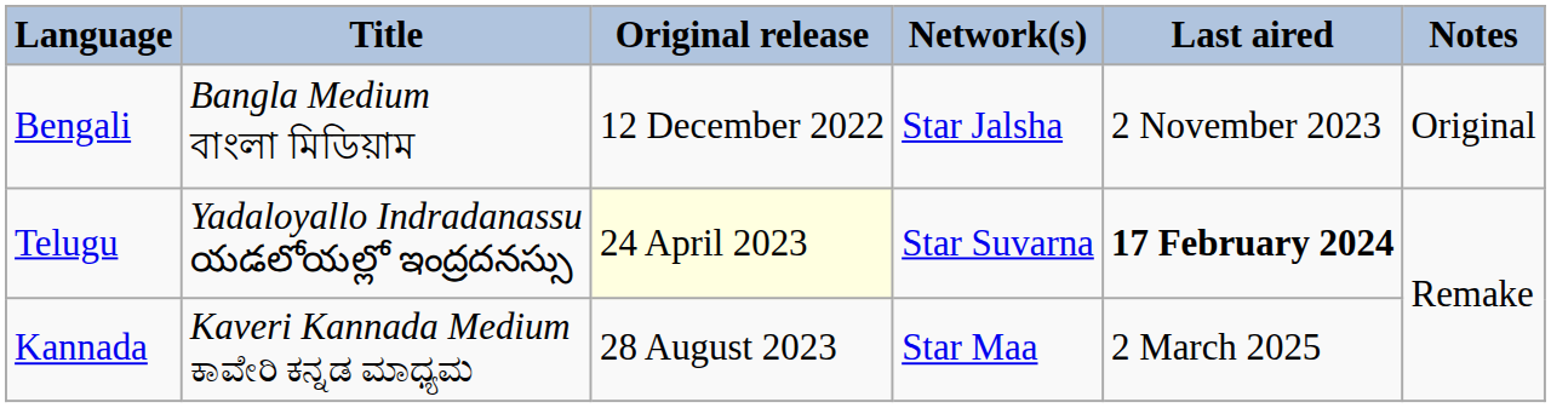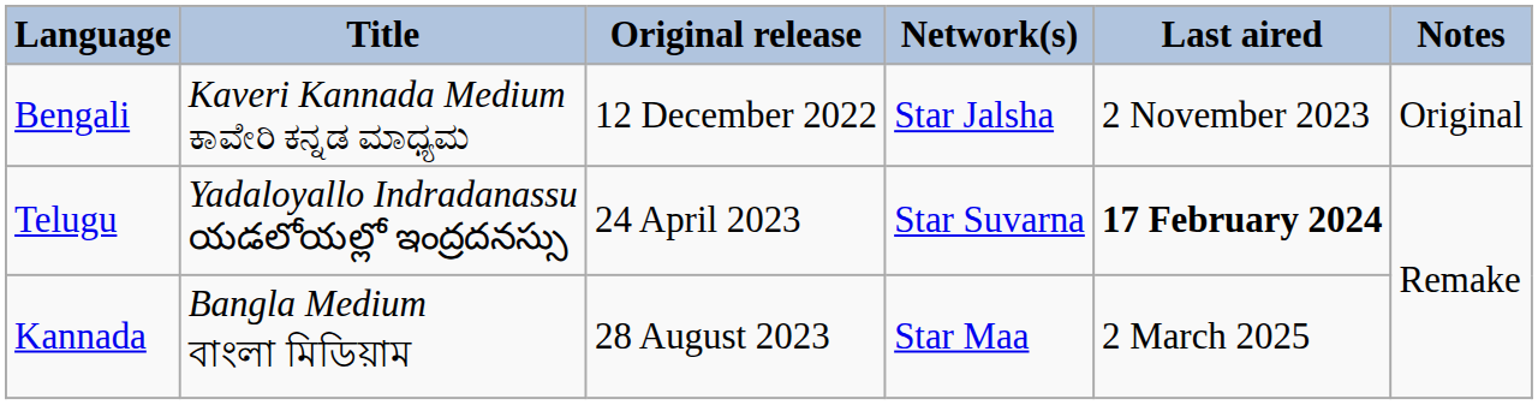Bengali | Title: Bangla Medium বাংলা মিডিয়াম -> Kaveri Kannada Medium ಕಾವೇರಿ ಕನ್ನಡ ಮಾಧ್ಯಮ
Telugu | Original release: lightyellow background -> no background
Kannada | Title: Kaveri Kannada Medium ಕಾವೇರಿ ಕನ್ನಡ ಮಾಧ್ಯಮ -> Bangla Medium বাংলা মিডিয়াম
